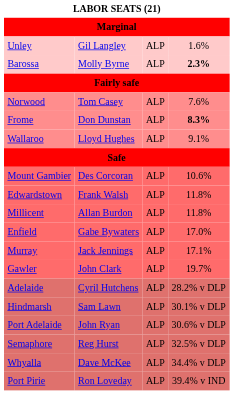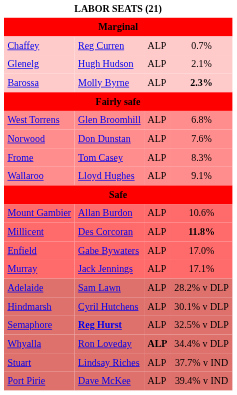+ row: Chaffey | Reg Curren | ALP | 0.7%
- row: Unley | Gil Langley | ALP | 1.6%
+ row: Glenelg | Hugh Hudson | ALP | 2.1%
+ row: West Torrens | Glen Broomhill | ALP | 6.8%
Norwood | column 2: Tom Casey -> Don Dunstan
Frome | column 2: Don Dunstan -> Tom Casey
Frome | column 4: bold -> normal
Mount Gambier | column 2: Des Corcoran -> Allan Burdon
- row: Edwardstown | Frank Walsh | ALP | 11.8%
Millicent | column 2: Allan Burdon -> Des Corcoran
Millicent | column 4: normal -> bold
- row: Gawler | John Clark | ALP | 19.7%
Adelaide | column 2: Cyril Hutchens -> Sam Lawn
Hindmarsh | column 2: Sam Lawn -> Cyril Hutchens
- row: Port Adelaide | John Ryan | ALP | 30.6% v DLP
Semaphore | column 2: normal -> bold
Whyalla | column 2: Dave McKee -> Ron Loveday
Whyalla | column 3: normal -> bold
+ row: Stuart | Lindsay Riches | ALP | 37.7% v IND
Port Pirie | column 2: Ron Loveday -> Dave McKee
